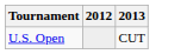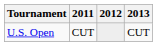+ column: 2011 | CUT
